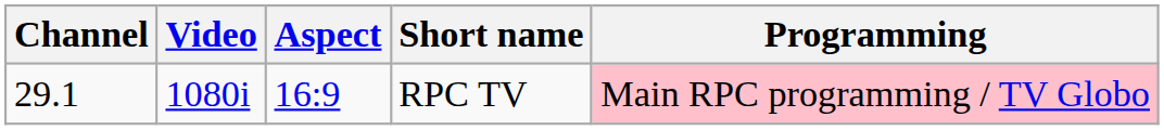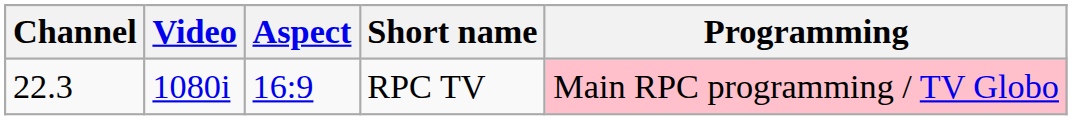RPC TV | Channel: 29.1 -> 22.3
